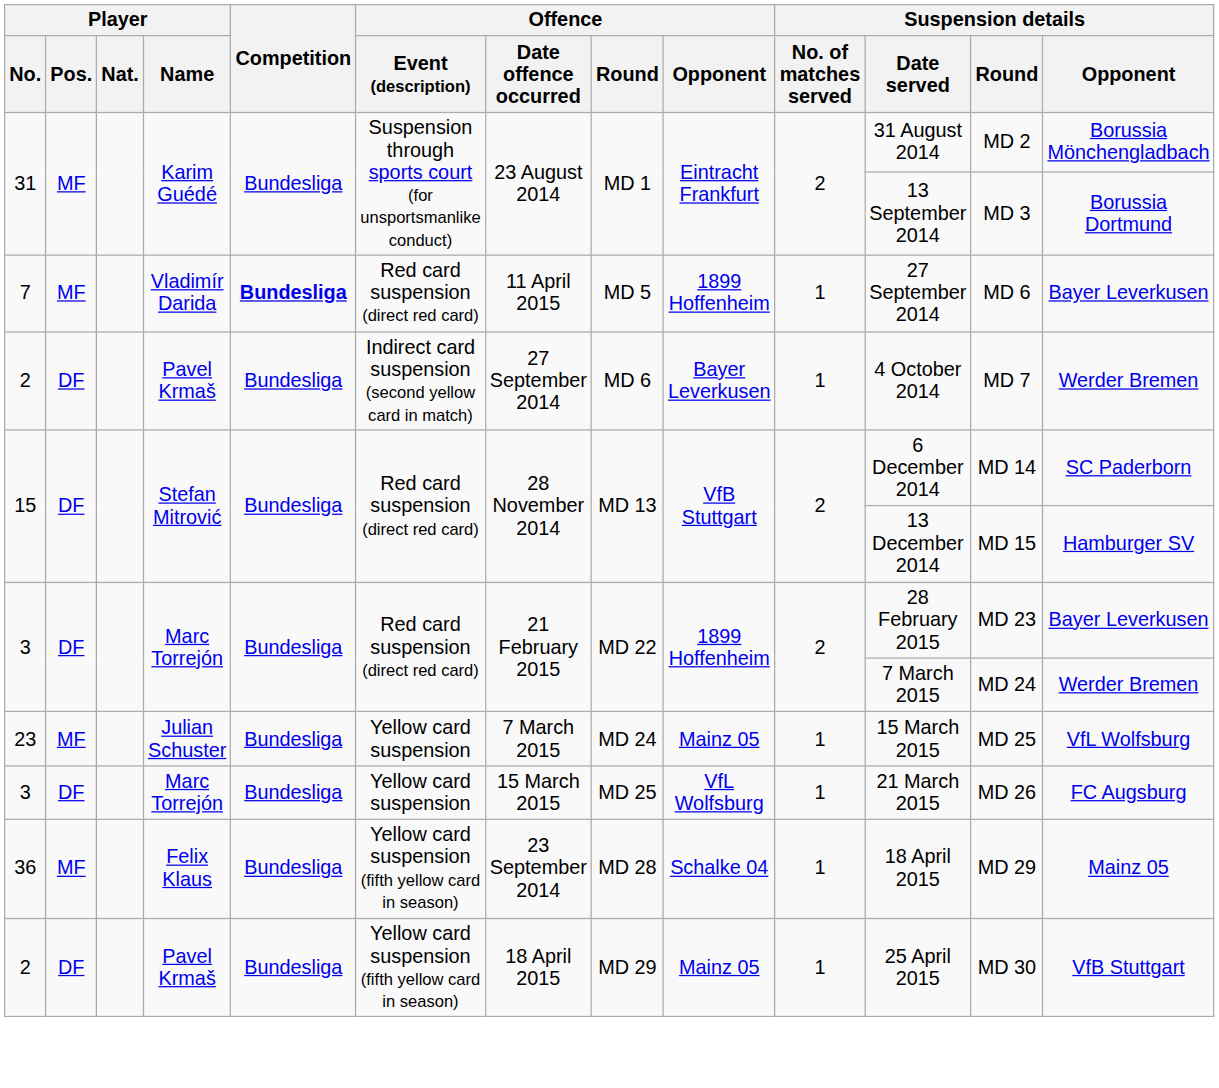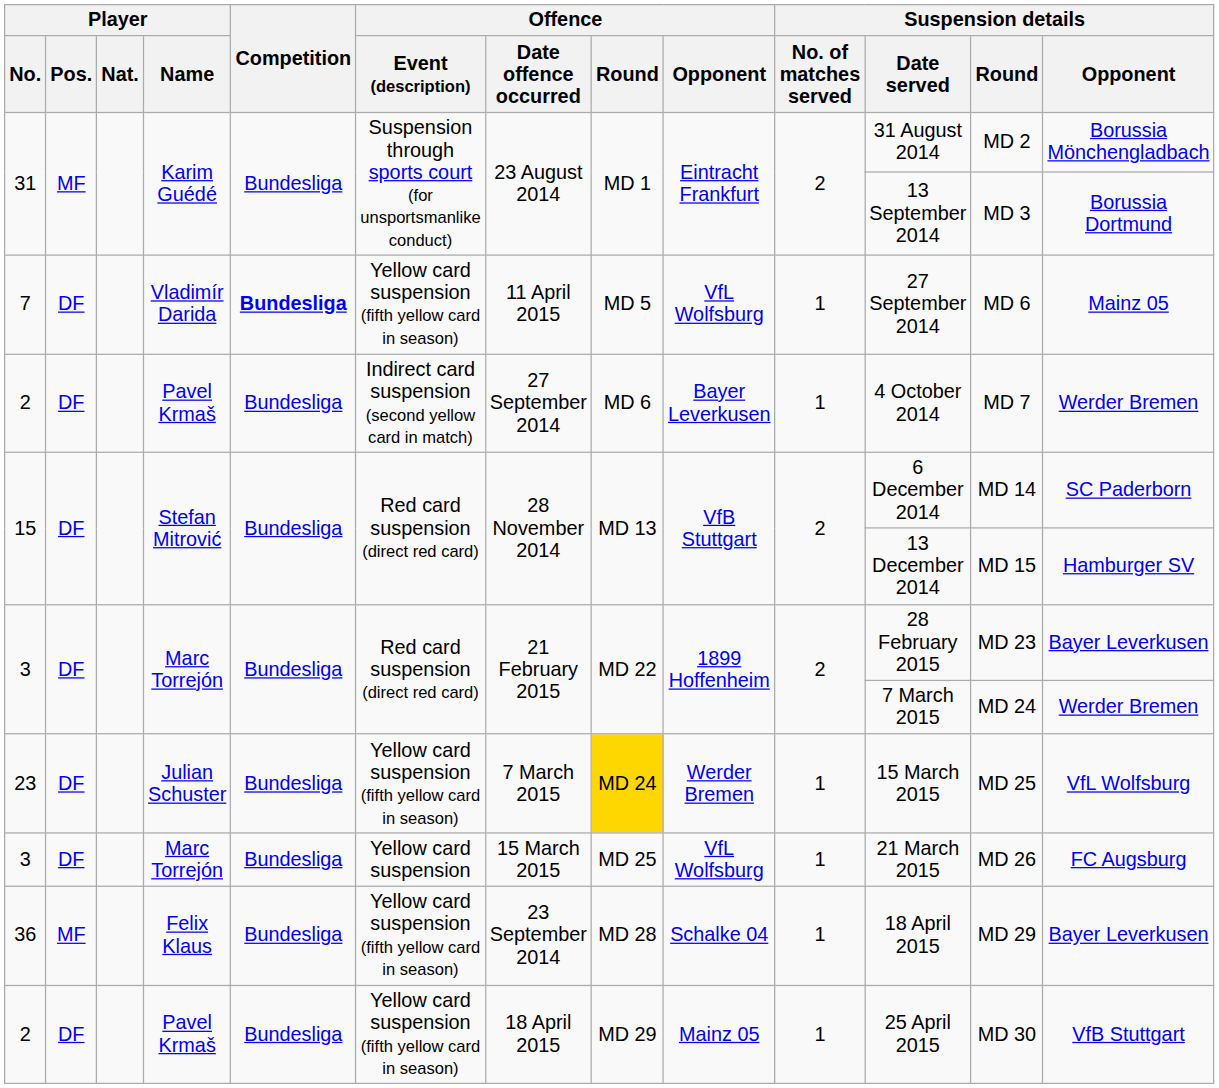7 | Player / Pos.: MF -> DF
7 | Offence / Event (description): Red card suspension (direct red card) -> Yellow card suspension (fifth yellow card in season)
7 | Offence / Opponent: 1899 Hoffenheim -> VfL Wolfsburg
7 | Suspension details / Opponent: Bayer Leverkusen -> Mainz 05
23 | Player / Pos.: MF -> DF
23 | Offence / Event (description): Yellow card suspension -> Yellow card suspension (fifth yellow card in season)
23 | Offence / Round: no background -> gold background
23 | Offence / Opponent: Mainz 05 -> Werder Bremen
36 | Suspension details / Opponent: Mainz 05 -> Bayer Leverkusen
